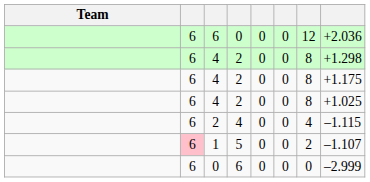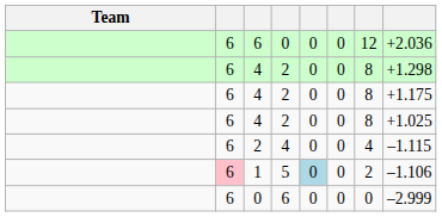1 | column 5: no background -> lightblue background
1 | column 8: –1.107 -> –1.106
